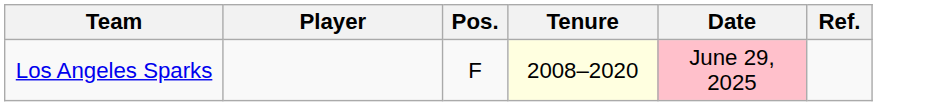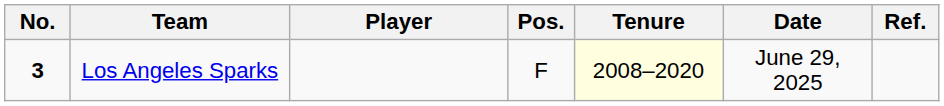+ column: No. | 3
Los Angeles Sparks | Date: pink background -> no background
